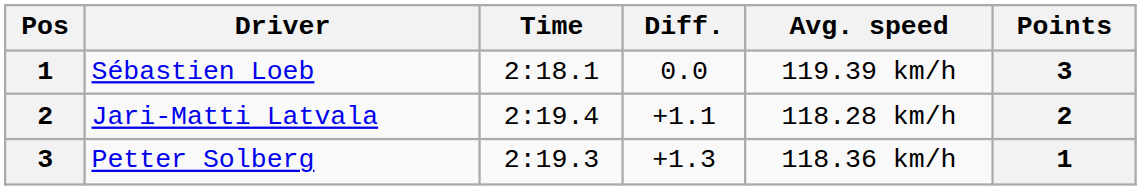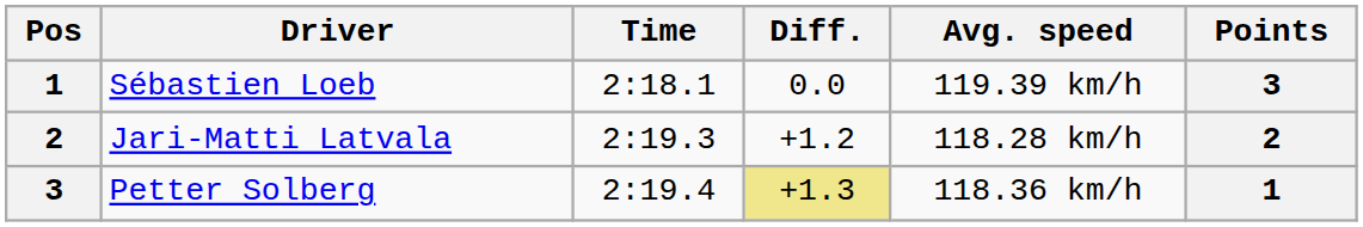Jari-Matti Latvala | Time: 2:19.4 -> 2:19.3
Jari-Matti Latvala | Diff.: +1.1 -> +1.2
Petter Solberg | Time: 2:19.3 -> 2:19.4
Petter Solberg | Diff.: no background -> khaki background
